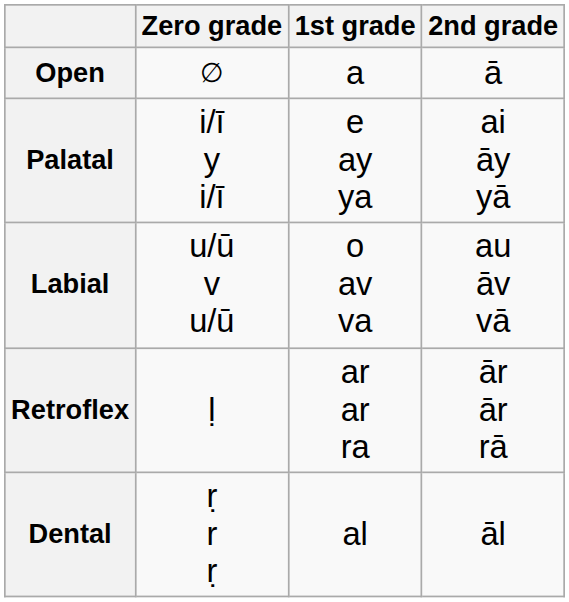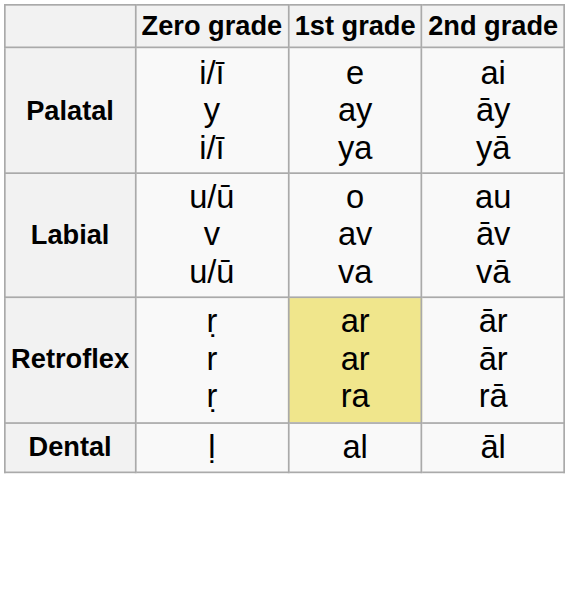- row: Open | ∅ | a | ā
Retroflex | Zero grade: ḷ -> ṛ r ṛ
Retroflex | 1st grade: no background -> khaki background
Dental | Zero grade: ṛ r ṛ -> ḷ
